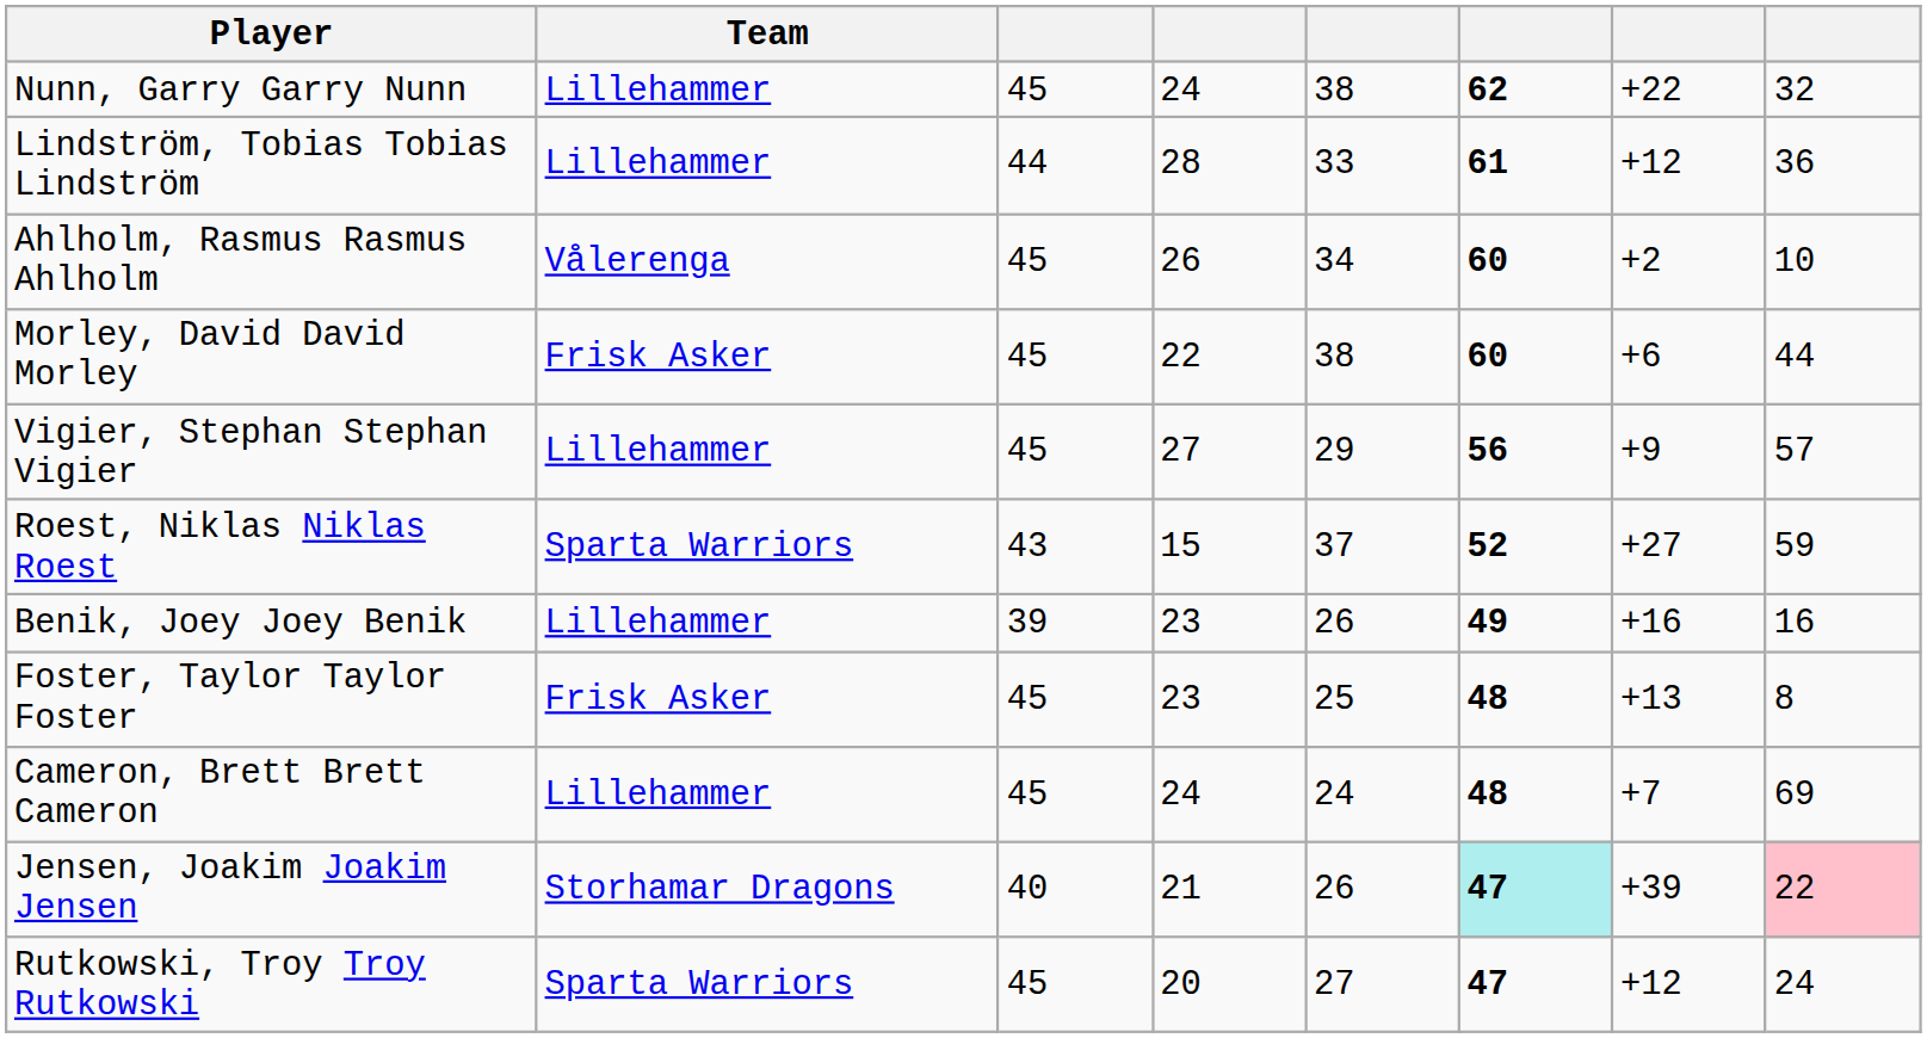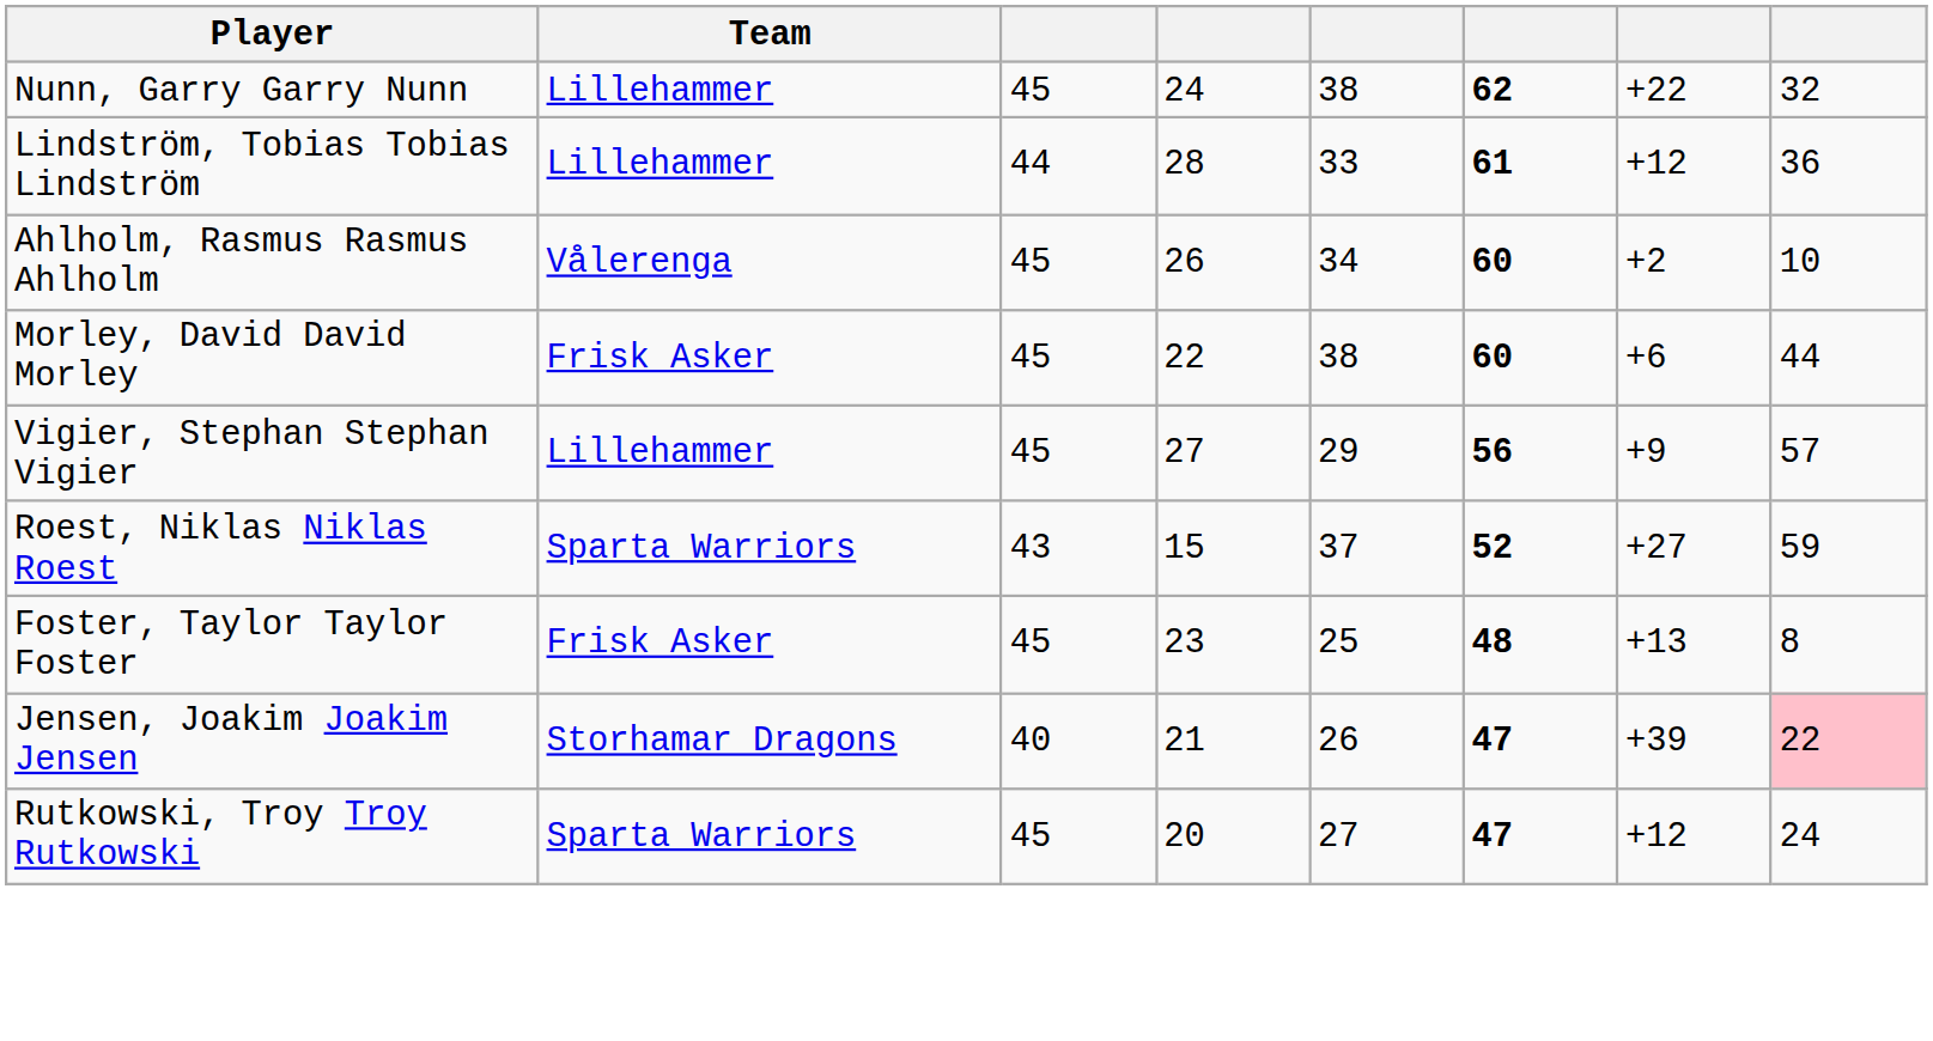- row: Benik, Joey Joey Benik | Lillehammer | 39 | 23 | 26 | 49 | +16 | 16
- row: Cameron, Brett Brett Cameron | Lillehammer | 45 | 24 | 24 | 48 | +7 | 69
Jensen, Joakim Joakim Jensen | column 6: paleturquoise background -> no background
